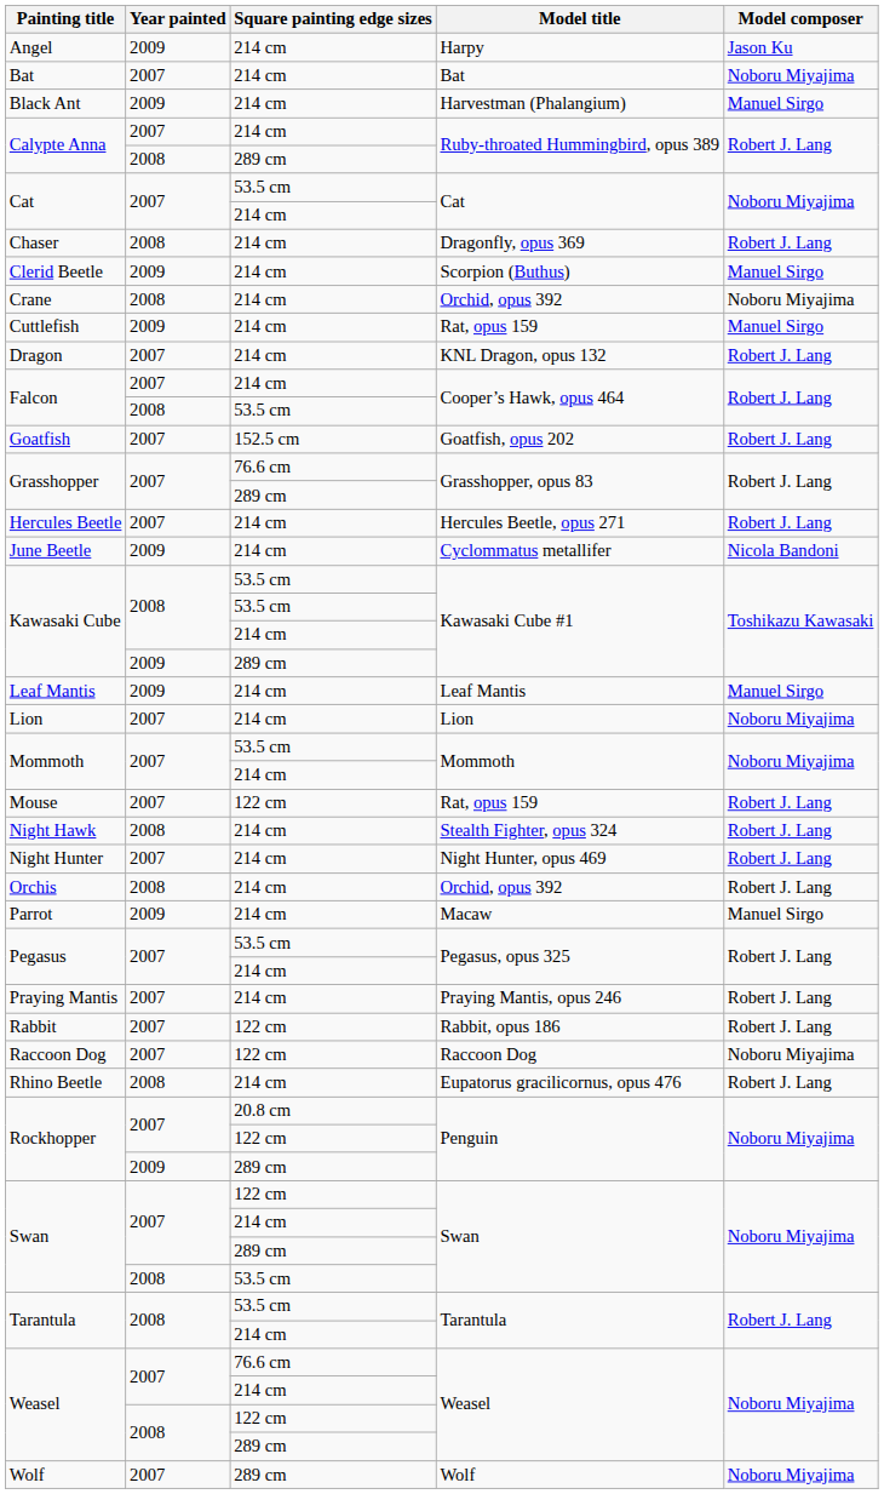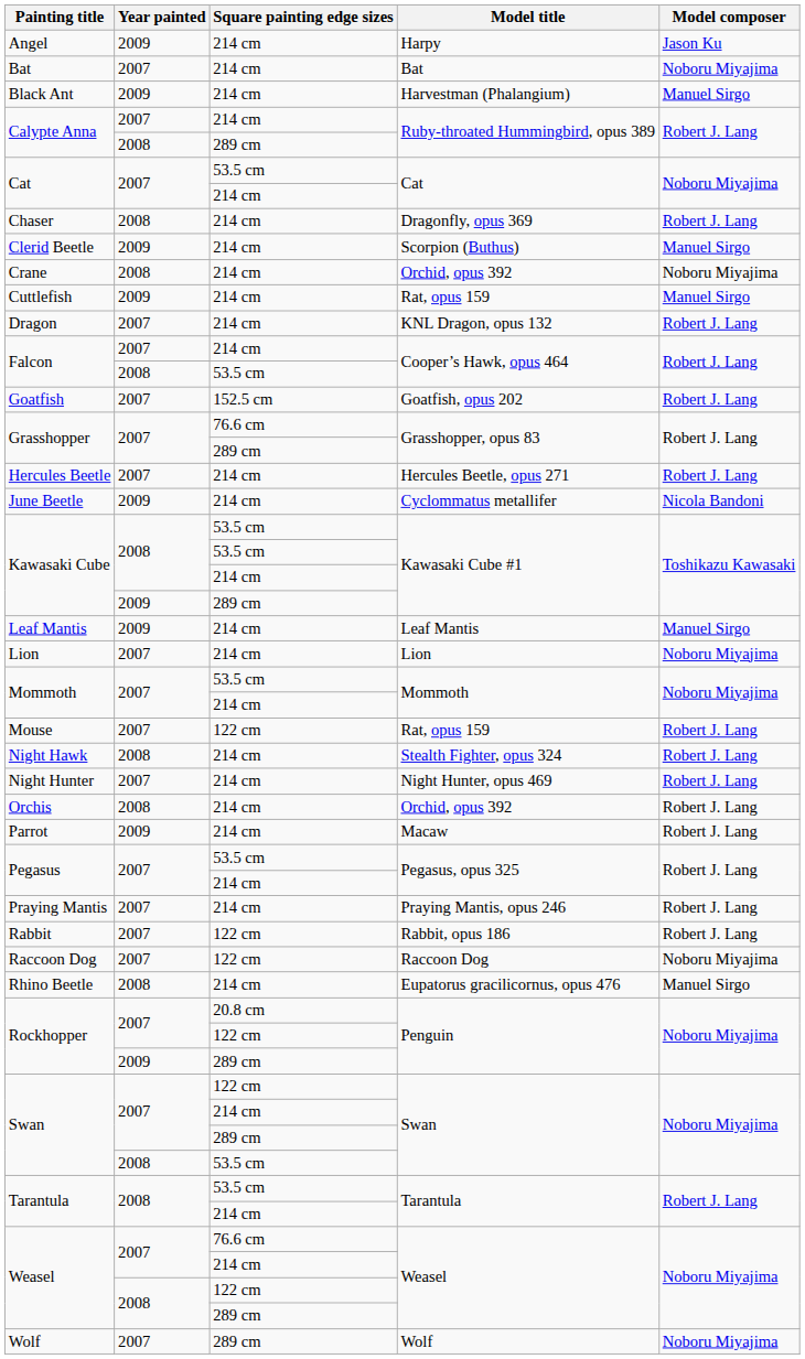Parrot | Model composer: Manuel Sirgo -> Robert J. Lang
Rhino Beetle | Model composer: Robert J. Lang -> Manuel Sirgo
